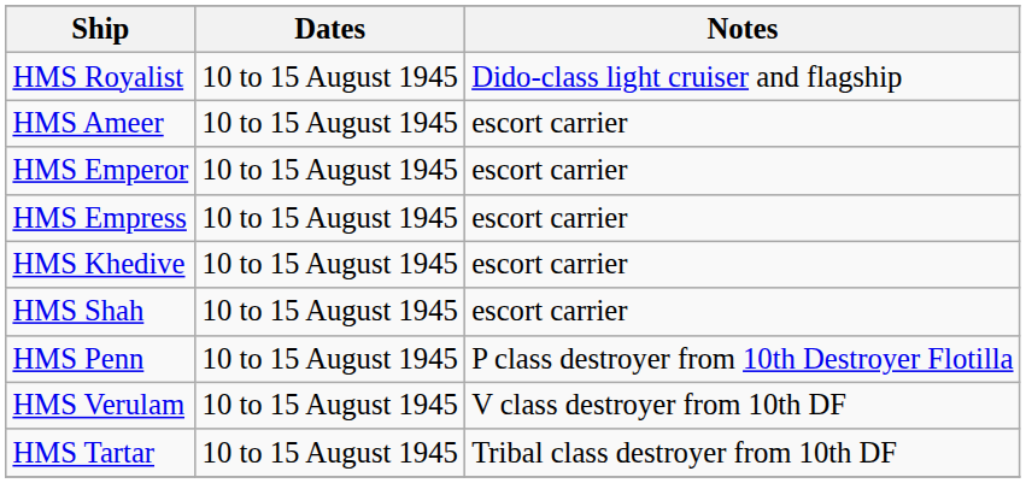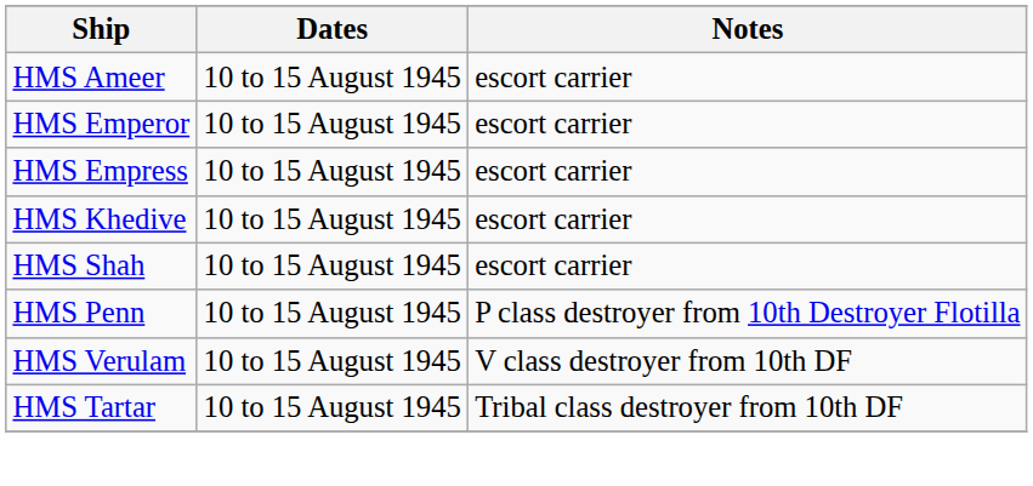- row: HMS Royalist | 10 to 15 August 1945 | Dido-class light cruiser and flagship
